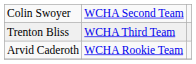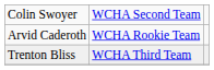rows swapped: Trenton Bliss <-> Arvid Caderoth
